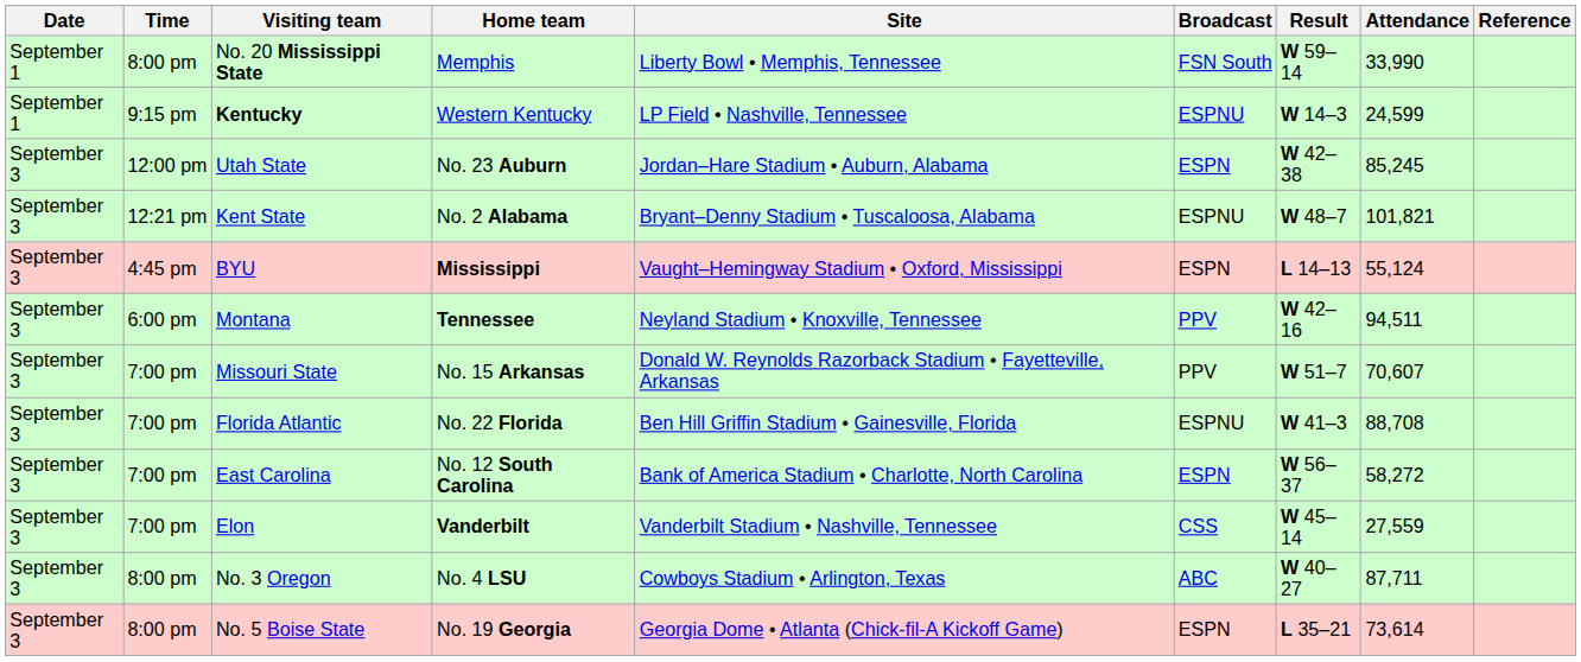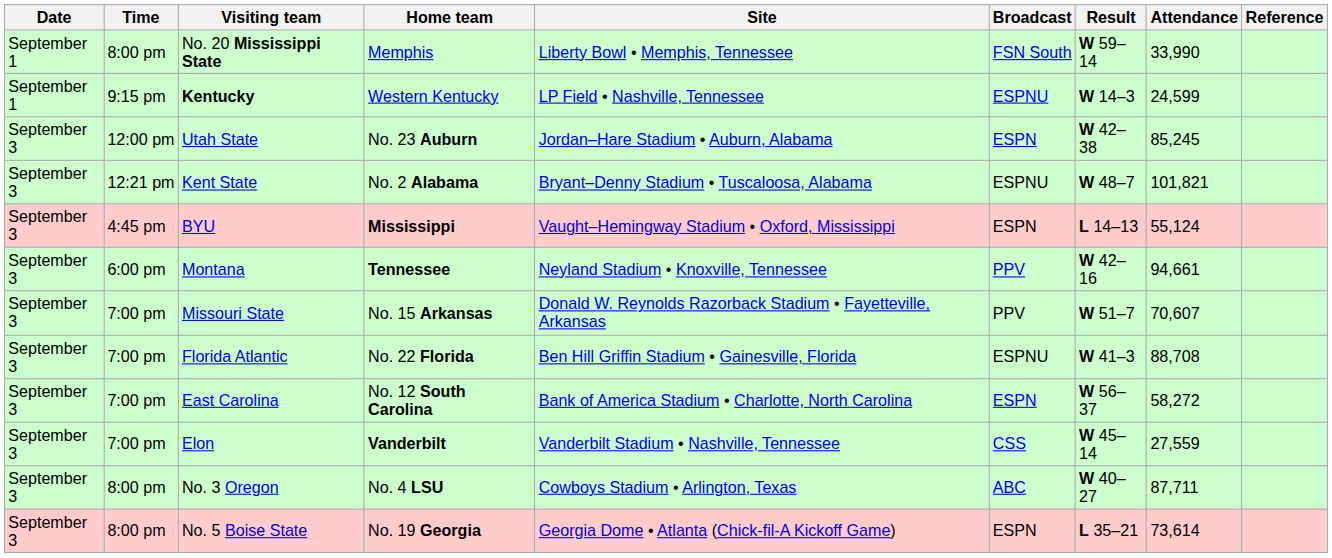Montana | Attendance: 94,511 -> 94,661
